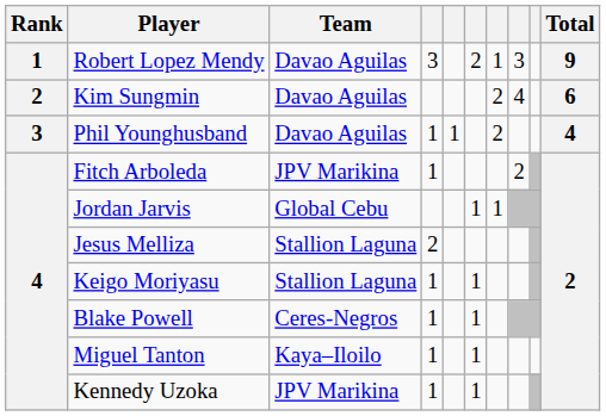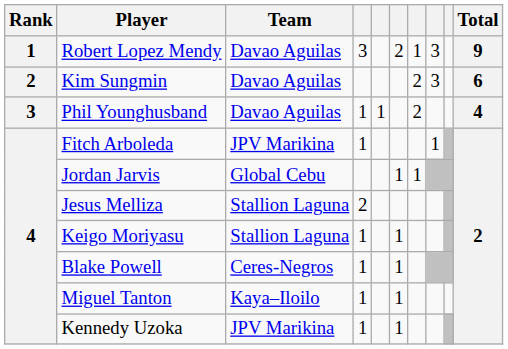Kim Sungmin | column 8: 4 -> 3
Fitch Arboleda | column 8: 2 -> 1
